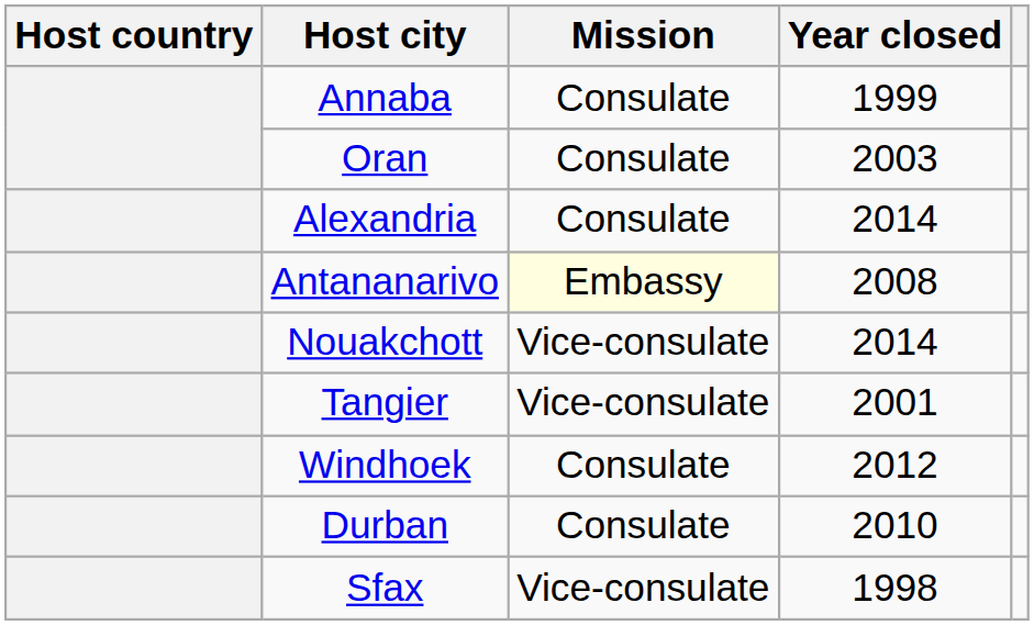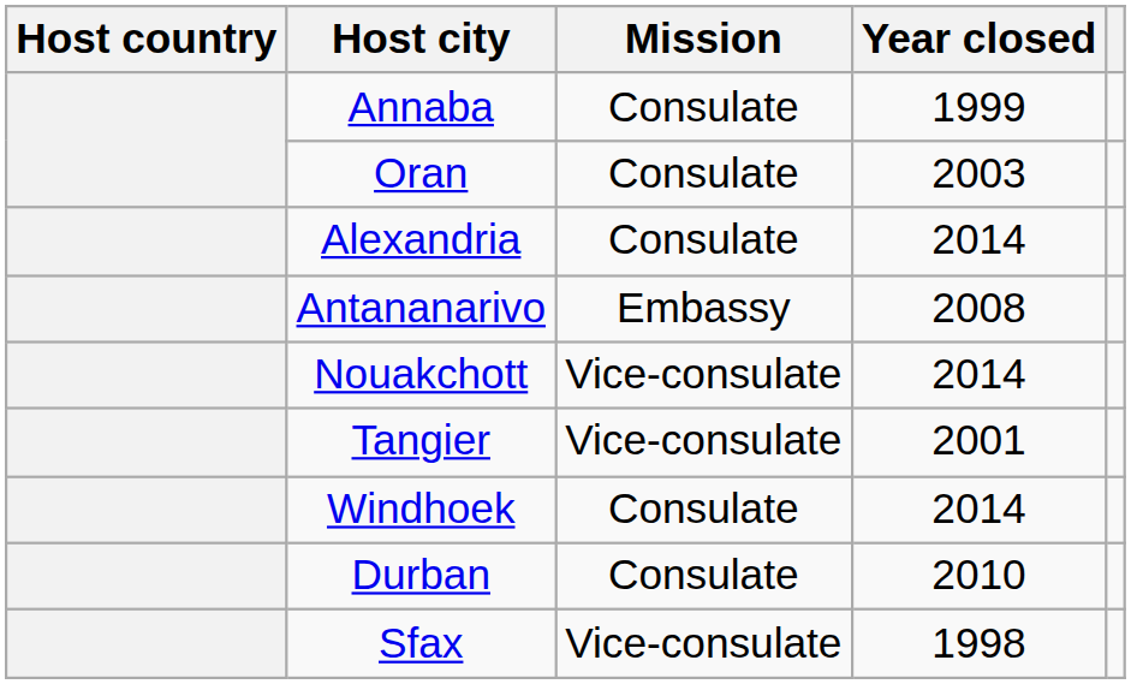Antananarivo | Mission: lightyellow background -> no background
Windhoek | Year closed: 2012 -> 2014
